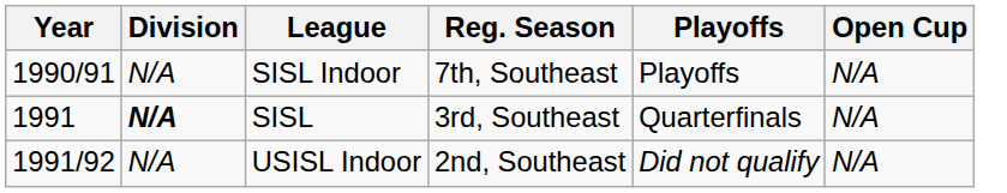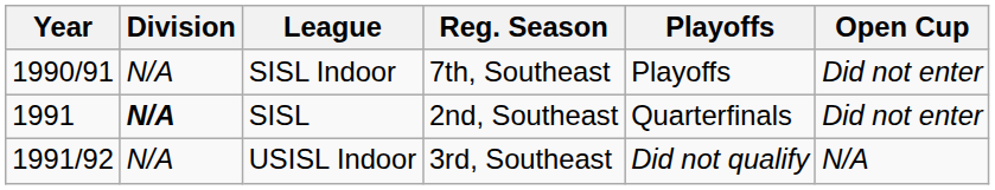SISL Indoor | Open Cup: N/A -> Did not enter
SISL | Reg. Season: 3rd, Southeast -> 2nd, Southeast
SISL | Open Cup: N/A -> Did not enter
USISL Indoor | Reg. Season: 2nd, Southeast -> 3rd, Southeast
